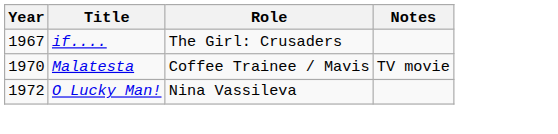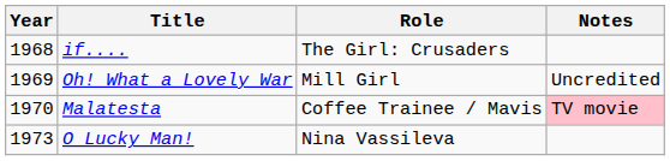if.... | Year: 1967 -> 1968
+ row: 1969 | Oh! What a Lovely War | Mill Girl | Uncredited
Malatesta | Notes: no background -> pink background
O Lucky Man! | Year: 1972 -> 1973
